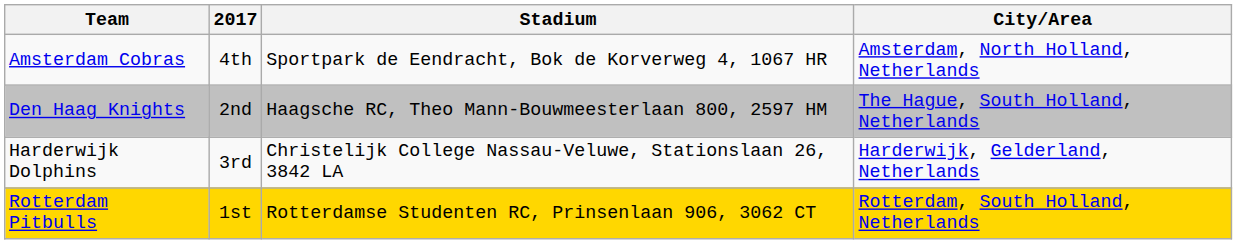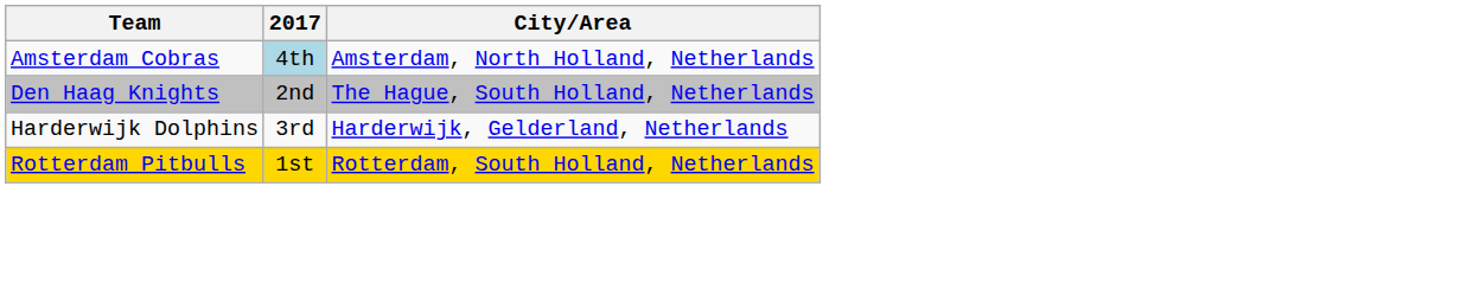- column: Stadium | Sportpark de Eendracht, Bok de Korverweg 4, 1067 HR | Haagsche RC, Theo Mann-Bouwmeesterlaan 800, 2597 HM | Christelijk College Nassau-Veluwe, Stationslaan 26, 3842 LA | Rotterdamse Studenten RC, Prinsenlaan 906, 3062 CT
Amsterdam Cobras | 2017: no background -> lightblue background
